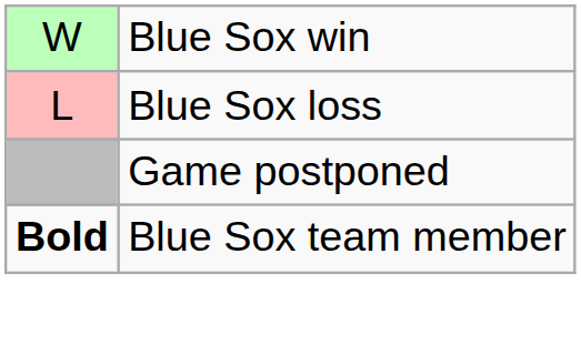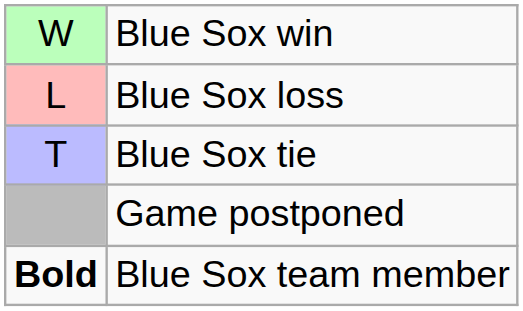+ row: T | Blue Sox tie
